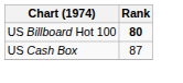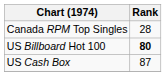+ row: Canada RPM Top Singles | 28
